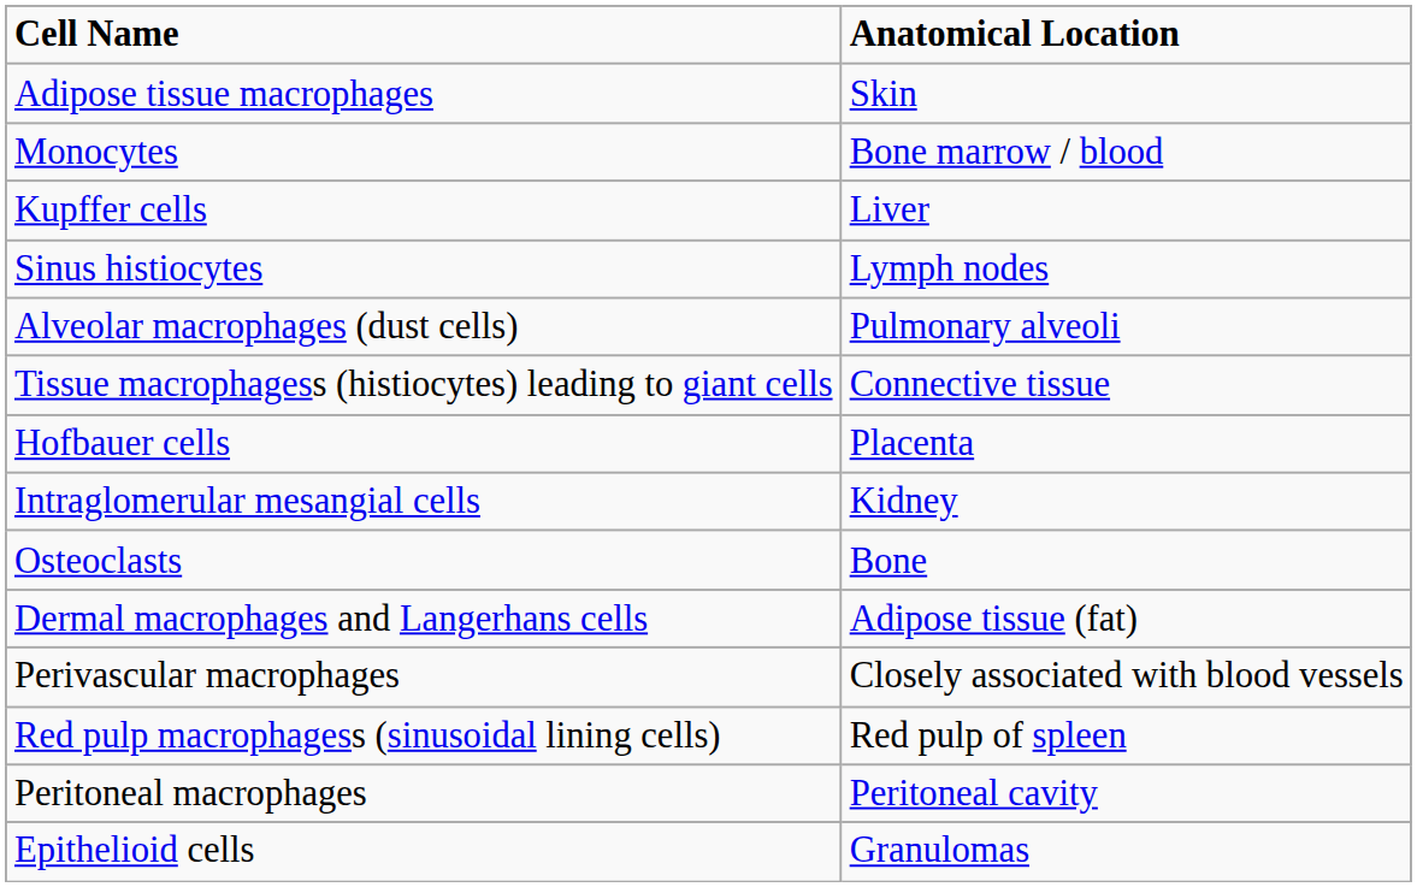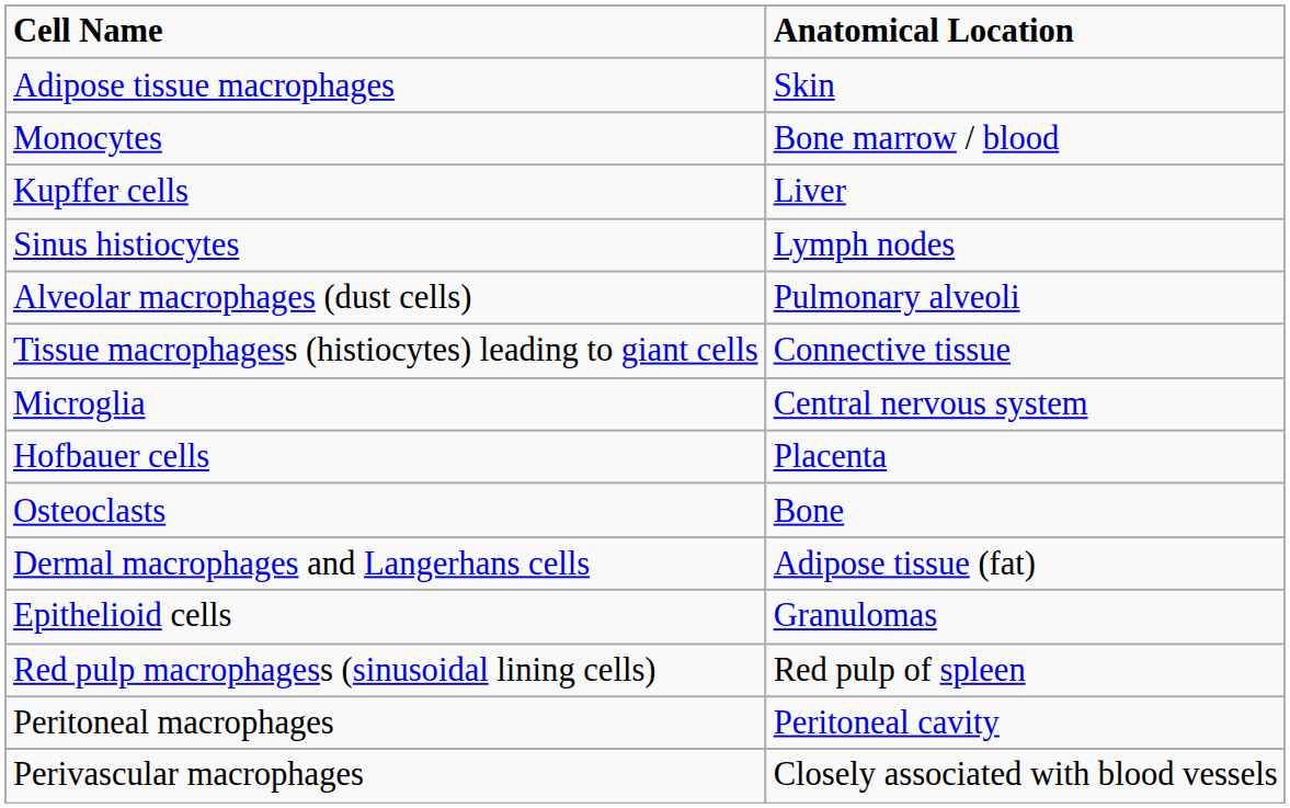+ row: Microglia | Central nervous system
- row: Intraglomerular mesangial cells | Kidney
rows swapped: Epithelioid cells <-> Perivascular macrophages
